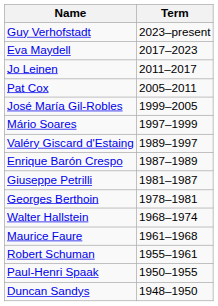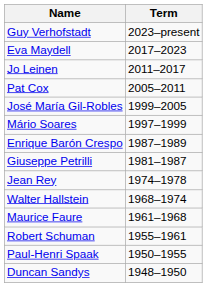- row: Valéry Giscard d'Estaing | 1989–1997
- row: Georges Berthoin | 1978–1981
+ row: Jean Rey | 1974–1978
